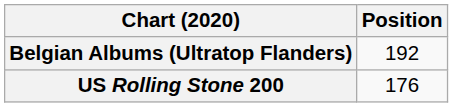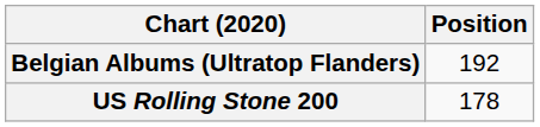US Rolling Stone 200 | Position: 176 -> 178
